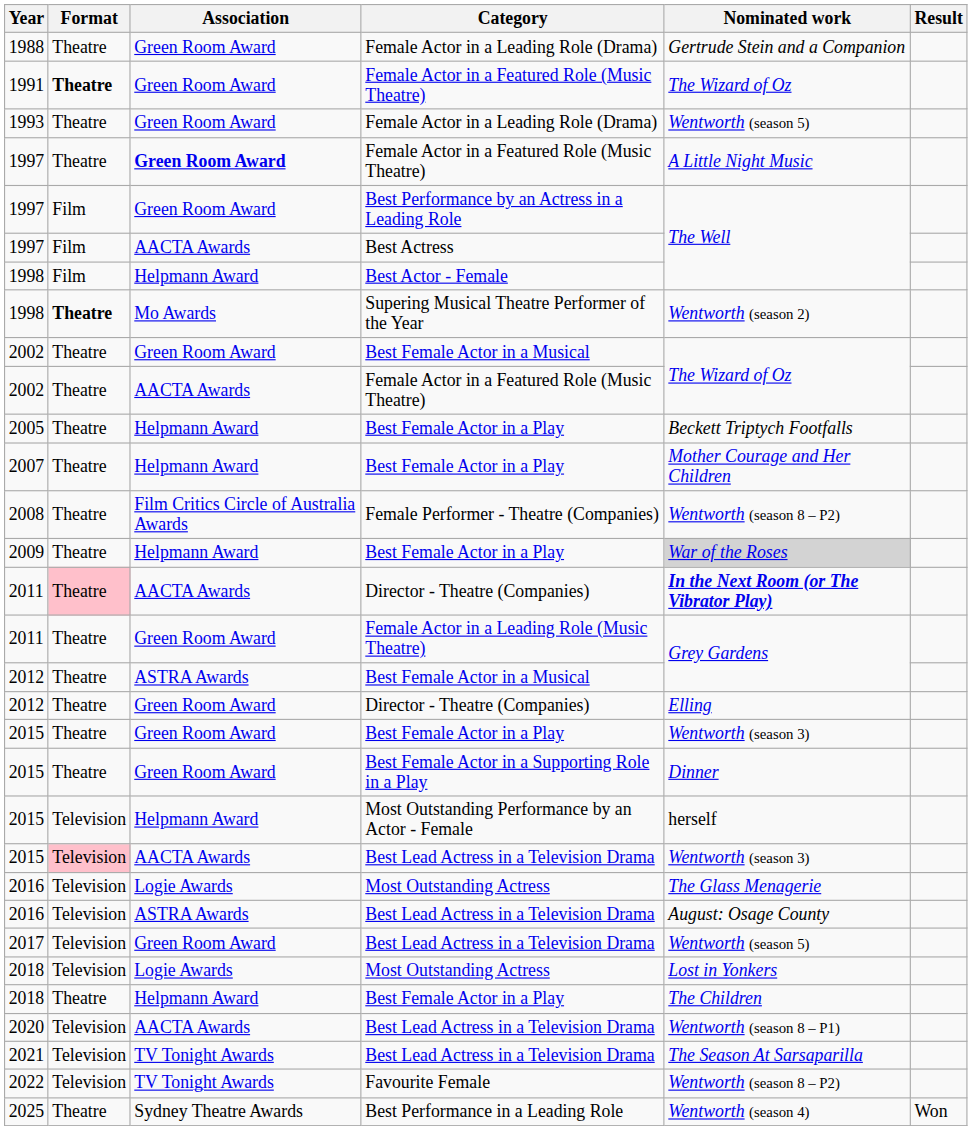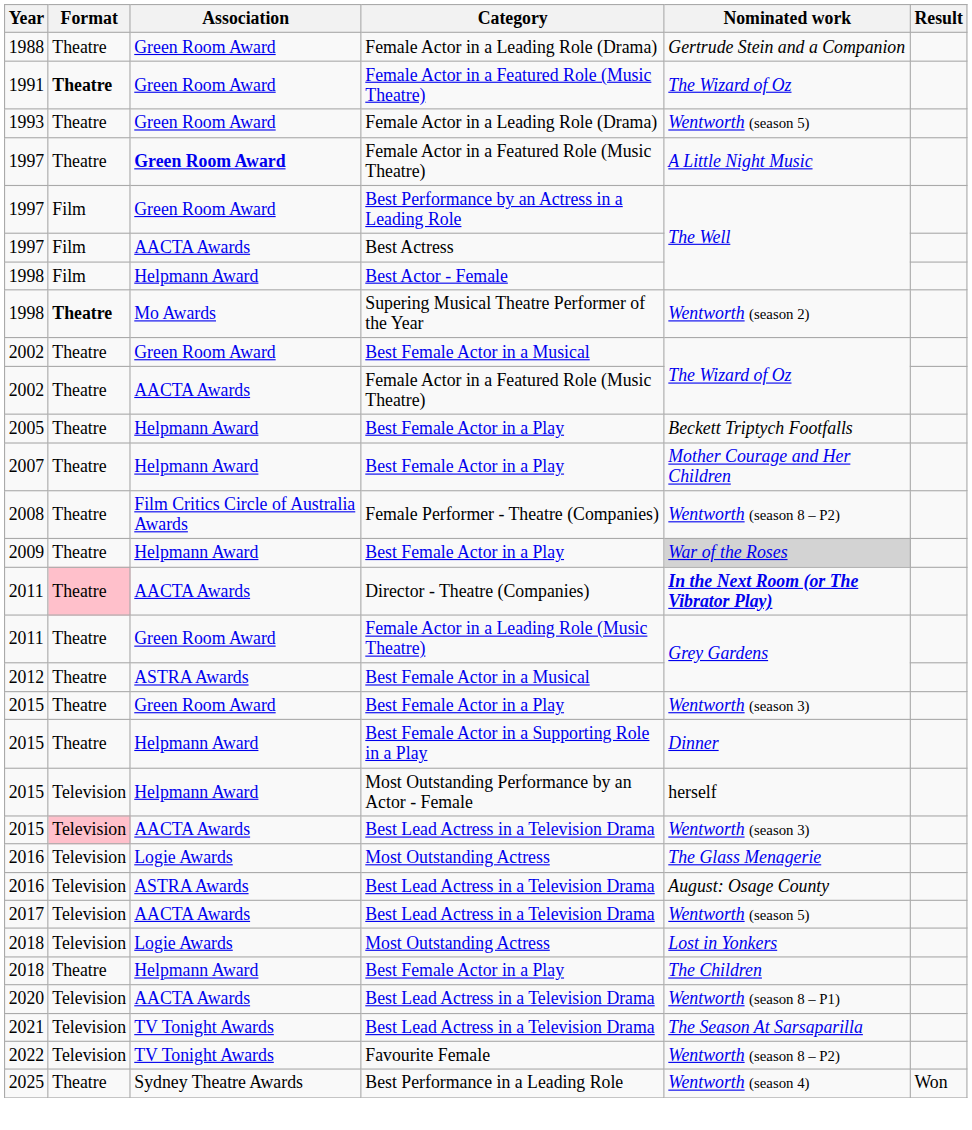- row: 2012 | Theatre | Green Room Award | Director - Theatre (Companies) | Elling
2015 / Best Female Actor in a Supporting Role in a Play | Association: Green Room Award -> Helpmann Award
2017 | Association: Green Room Award -> AACTA Awards
